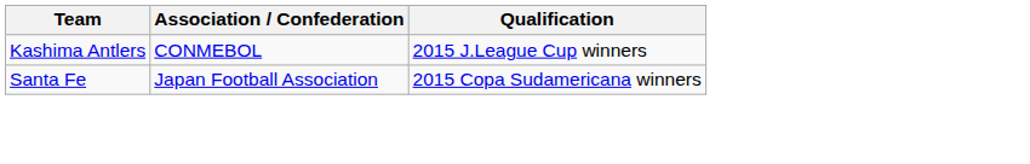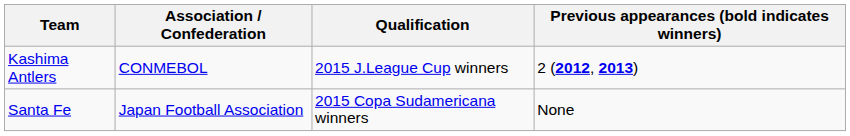+ column: Previous appearances (bold indicates winners) | 2 (2012, 2013) | None
